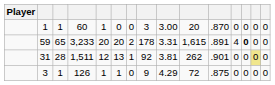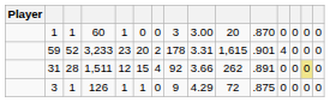59 | column 3: 65 -> 52
59 | column 5: 20 -> 23
59 | column 11: .891 -> .901
59 | column 13: bold -> normal
31 | column 6: 13 -> 15
31 | column 7: 1 -> 4
31 | column 9: 3.81 -> 3.66
31 | column 11: .901 -> .891
